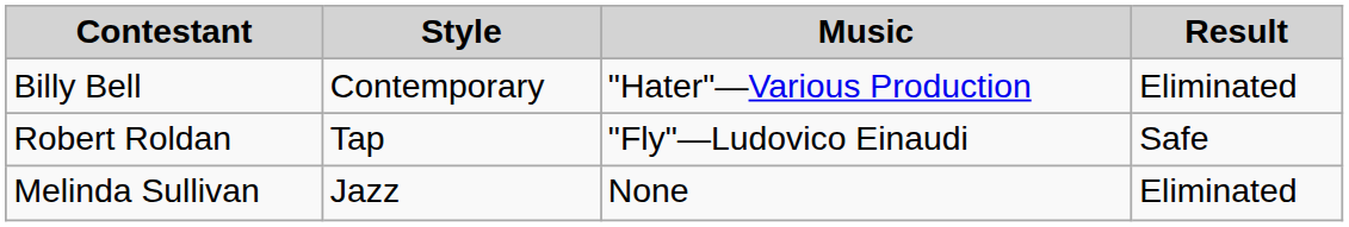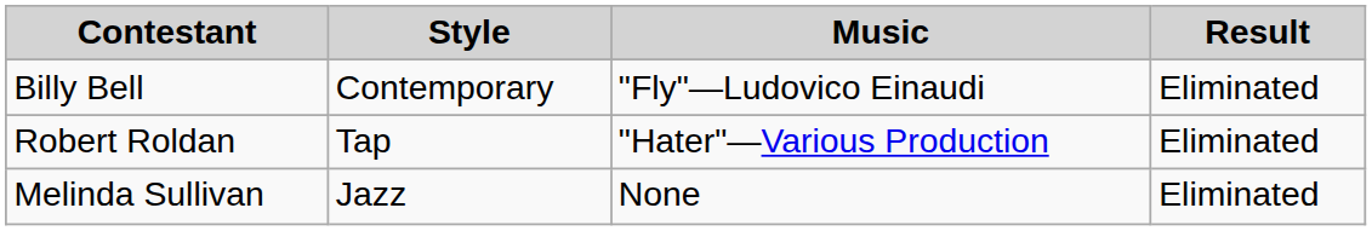Billy Bell | Music: "Hater"—Various Production -> "Fly"—Ludovico Einaudi
Robert Roldan | Music: "Fly"—Ludovico Einaudi -> "Hater"—Various Production
Robert Roldan | Result: Safe -> Eliminated
